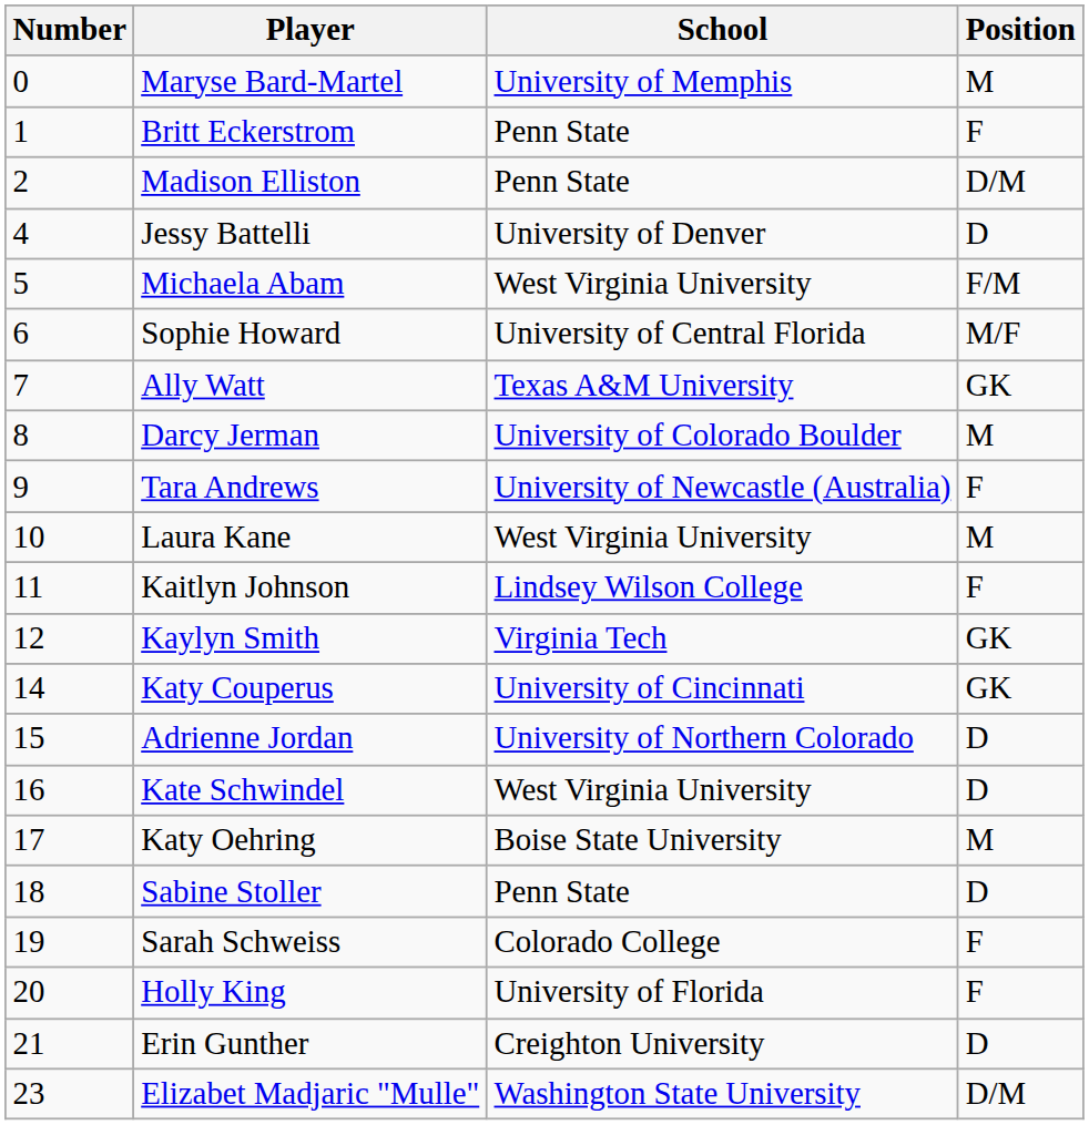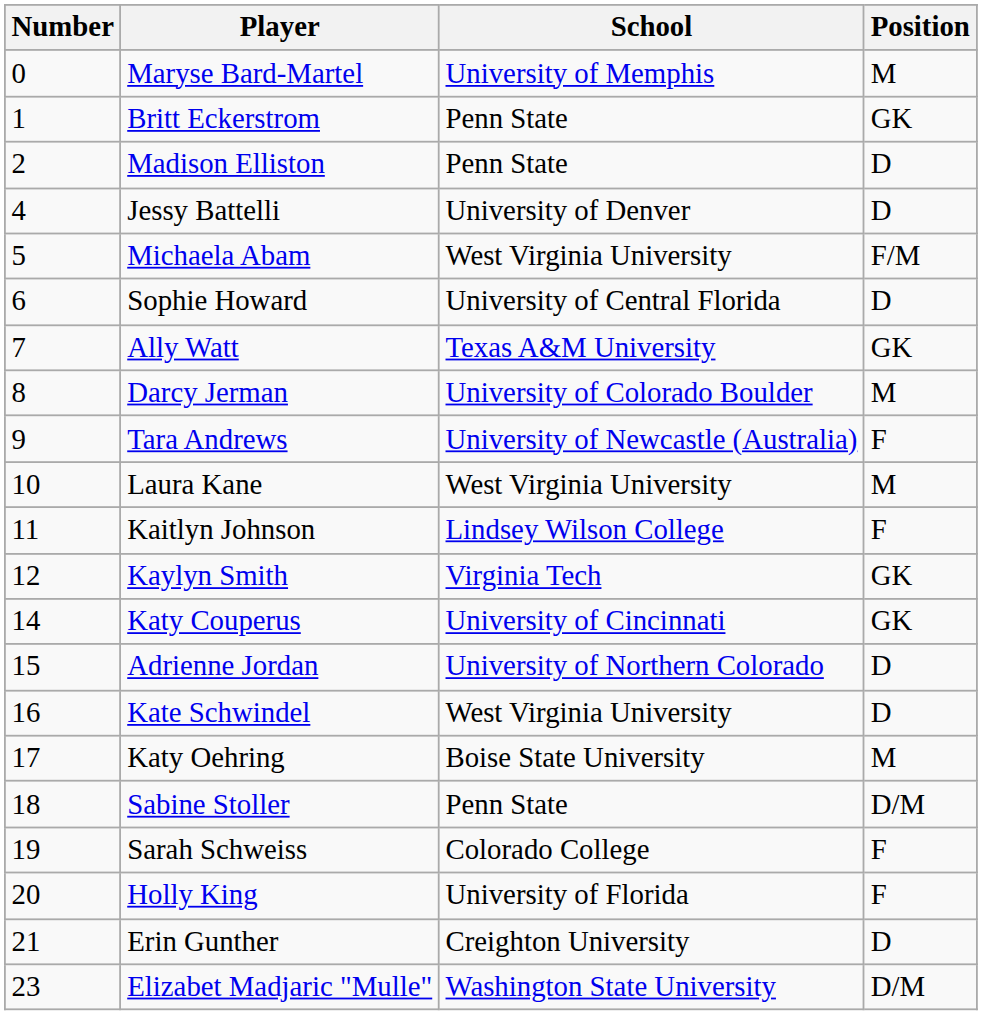Britt Eckerstrom | Position: F -> GK
Madison Elliston | Position: D/M -> D
Sophie Howard | Position: M/F -> D
Sabine Stoller | Position: D -> D/M
